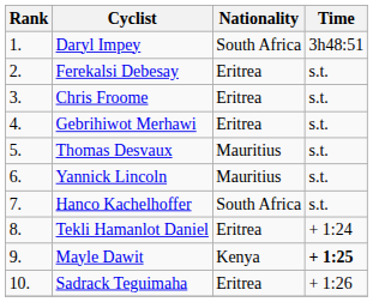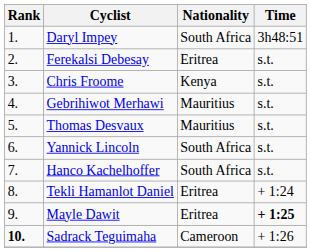Chris Froome | Nationality: Eritrea -> Kenya
Gebrihiwot Merhawi | Nationality: Eritrea -> Mauritius
Yannick Lincoln | Nationality: Mauritius -> South Africa
Mayle Dawit | Nationality: Kenya -> Eritrea
Sadrack Teguimaha | Rank: normal -> bold
Sadrack Teguimaha | Nationality: Eritrea -> Cameroon
